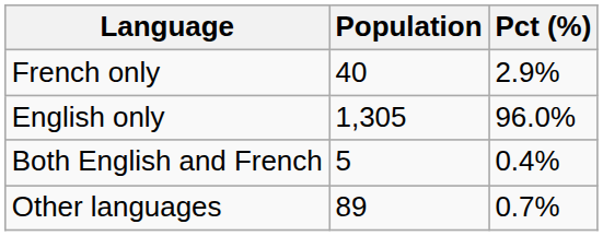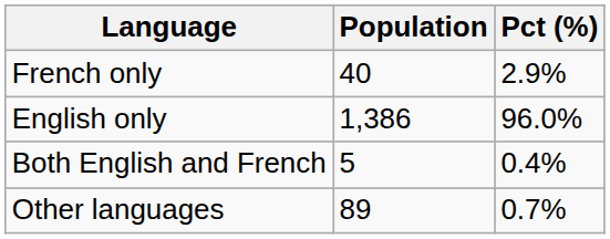English only | Population: 1,305 -> 1,386
